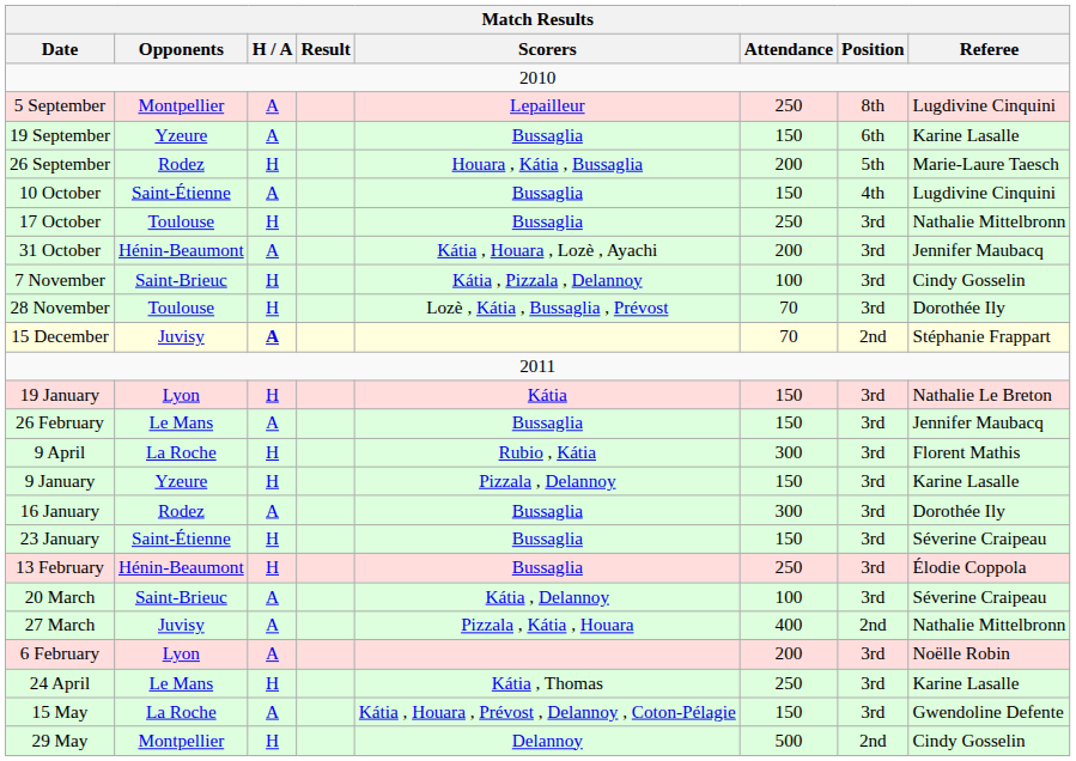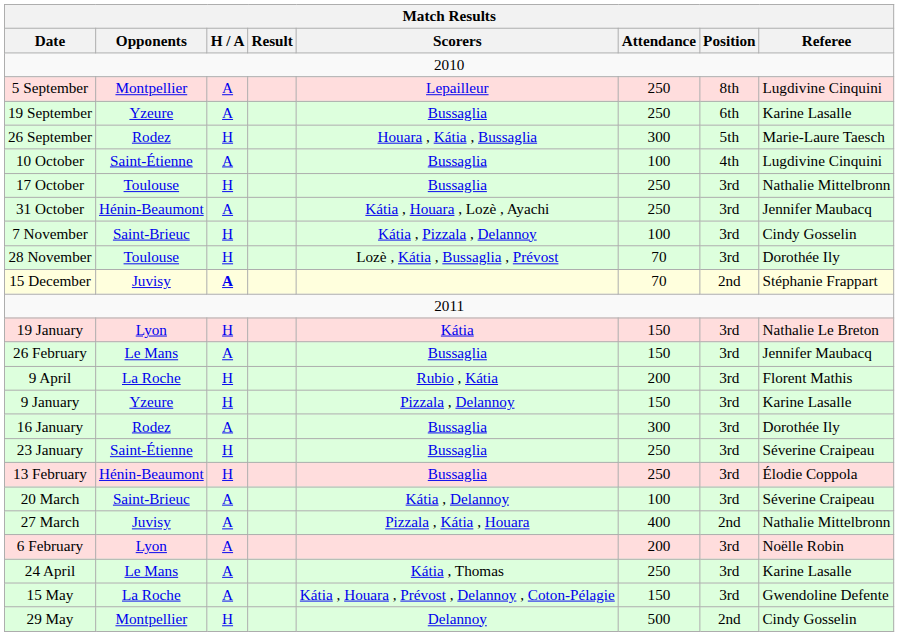19 September | Match Results / Attendance: 150 -> 250
26 September | Match Results / Attendance: 200 -> 300
10 October | Match Results / Attendance: 150 -> 100
31 October | Match Results / Attendance: 200 -> 250
9 April | Match Results / Attendance: 300 -> 200
23 January | Match Results / Attendance: 150 -> 250
24 April | Match Results / H / A: H -> A
